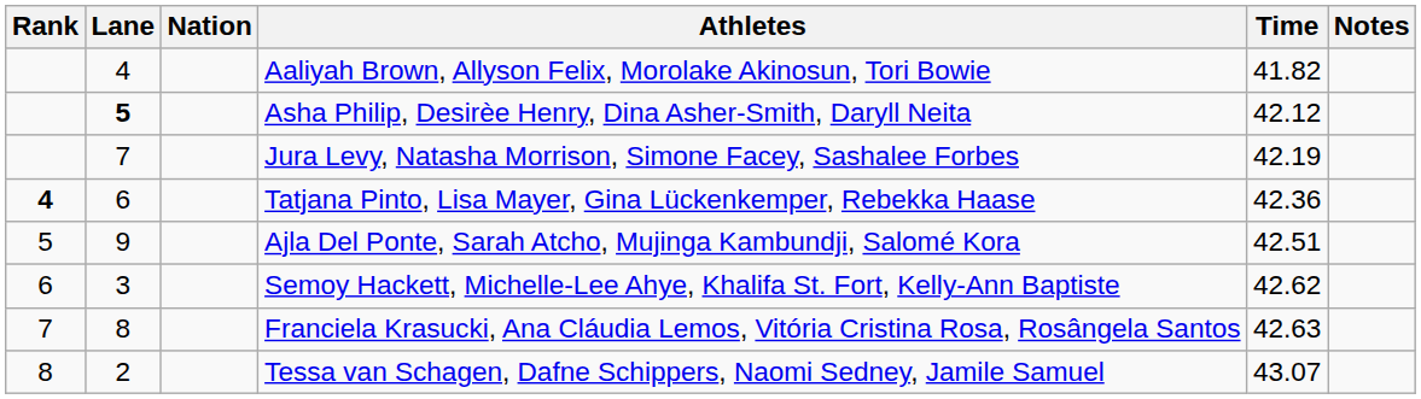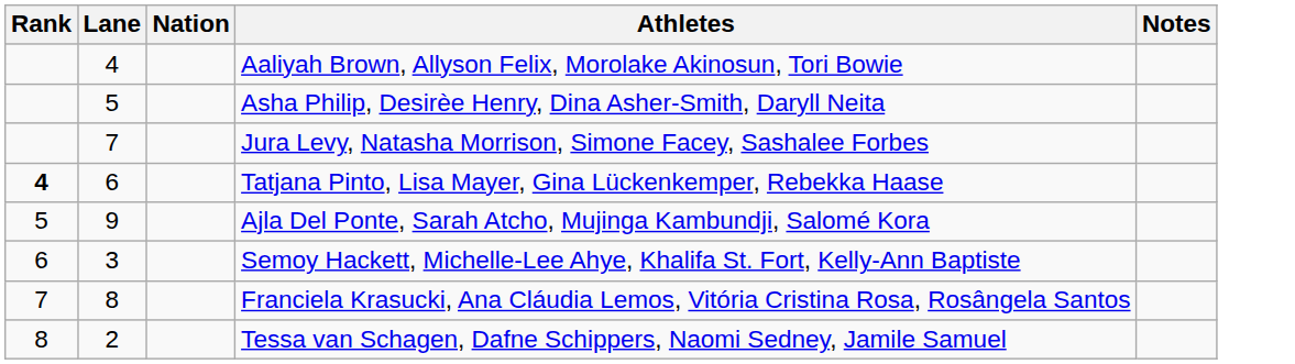- column: Time | 41.82 | 42.12 | 42.19 | 42.36 | 42.51 | 42.62 | 42.63 | 43.07
Asha Philip, Desirèe Henry, Dina Asher-Smith, Daryll Neita | Lane: bold -> normal
